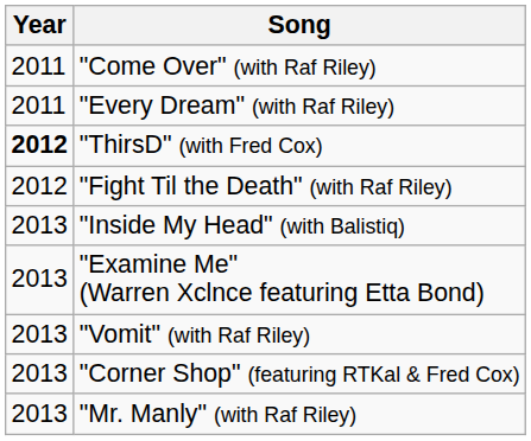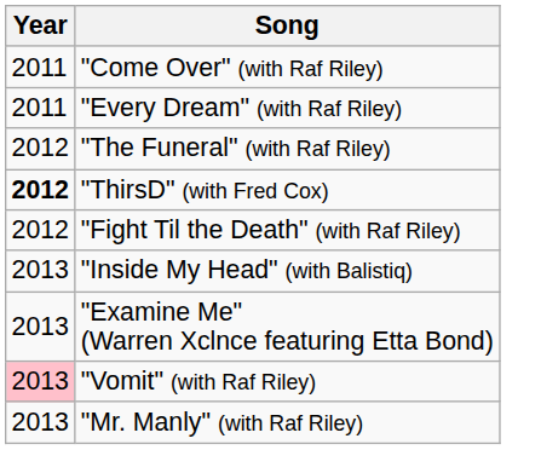+ row: 2012 | "The Funeral" (with Raf Riley)
"Vomit" (with Raf Riley) | Year: no background -> pink background
- row: 2013 | "Corner Shop" (featuring RTKal & Fred Cox)
